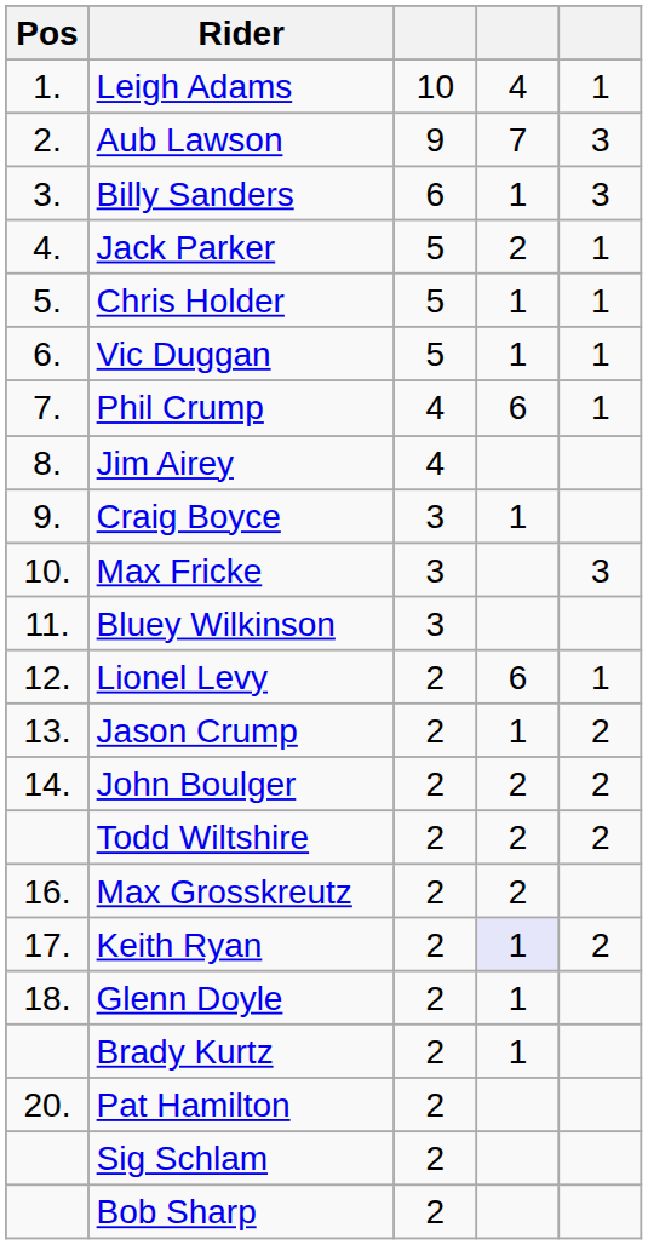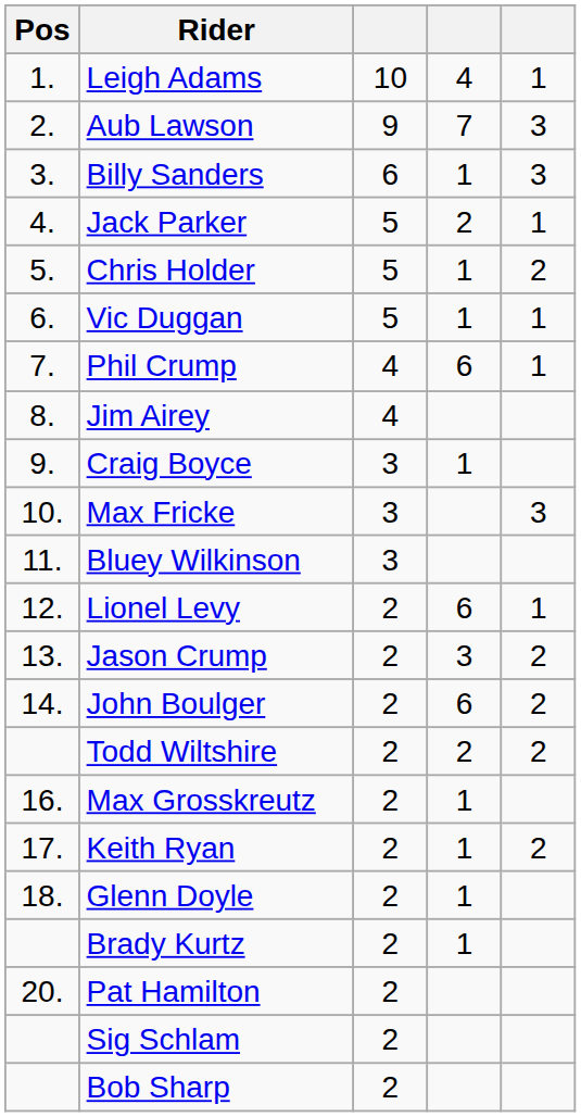Chris Holder | column 5: 1 -> 2
Jason Crump | column 4: 1 -> 3
John Boulger | column 4: 2 -> 6
Max Grosskreutz | column 4: 2 -> 1
Keith Ryan | column 4: lavender background -> no background
